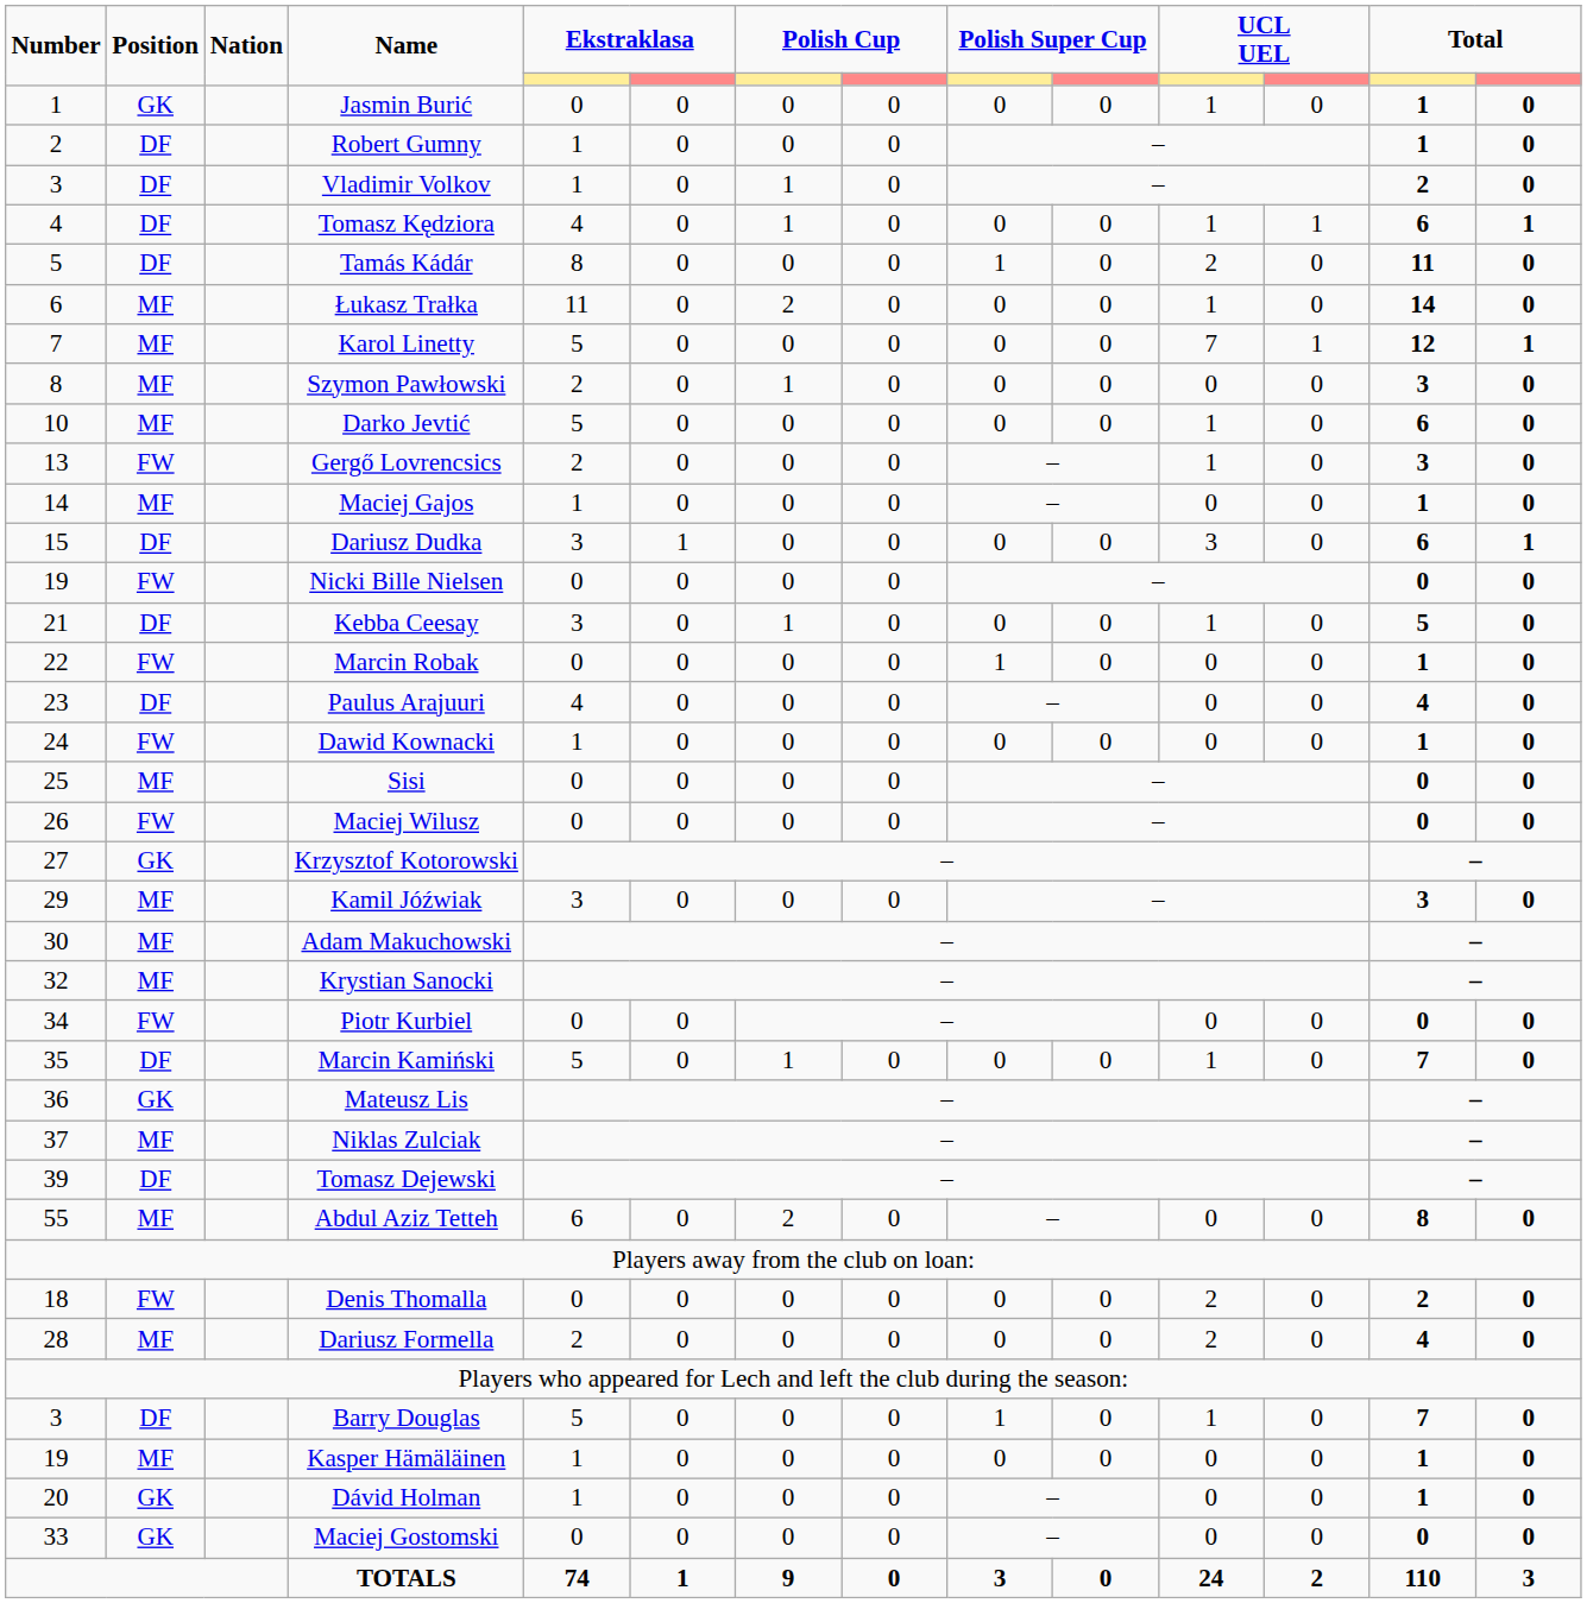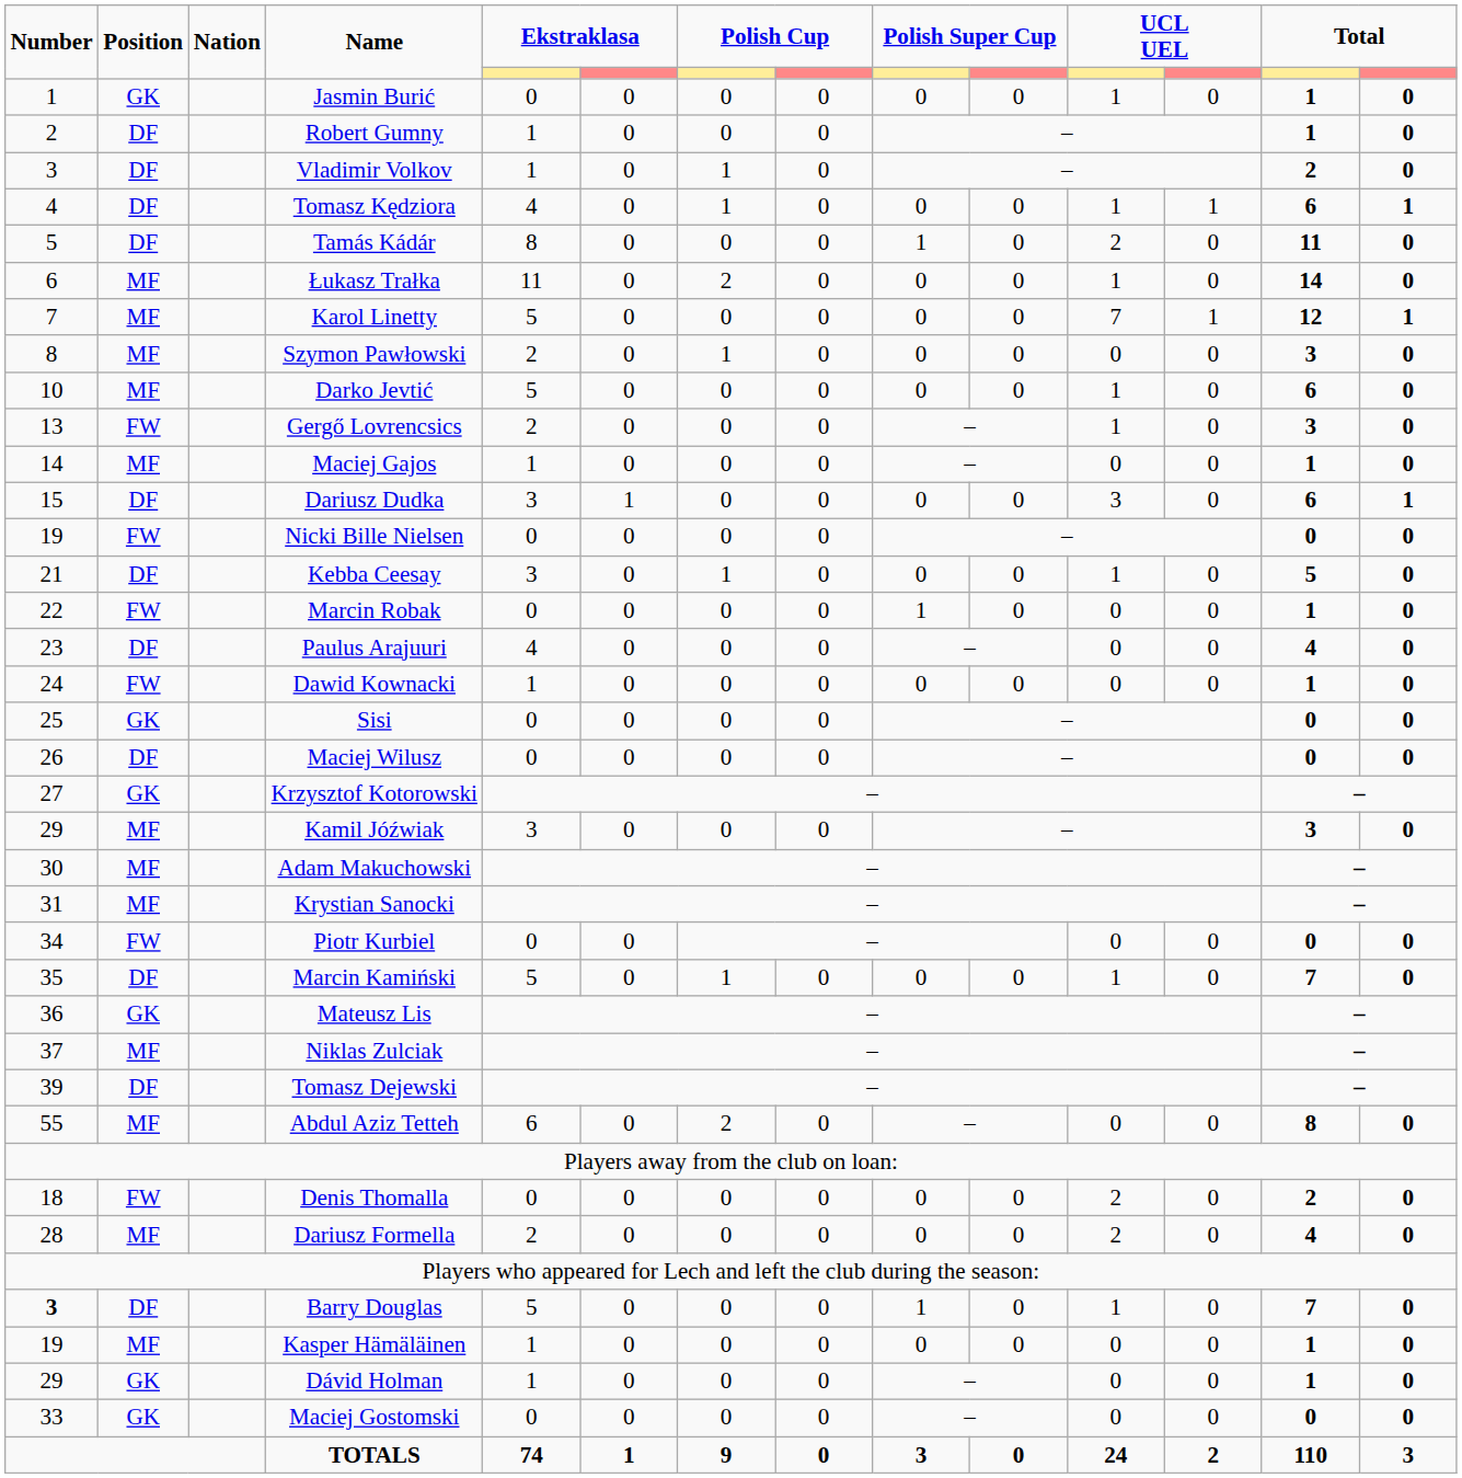Sisi | column 2: MF -> GK
Maciej Wilusz | column 2: FW -> DF
Krystian Sanocki | column 1: 32 -> 31
Barry Douglas | column 1: normal -> bold
Dávid Holman | column 1: 20 -> 29
